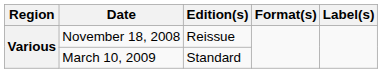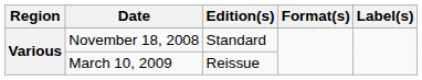November 18, 2008 | Edition(s): Reissue -> Standard
March 10, 2009 | Edition(s): Standard -> Reissue
